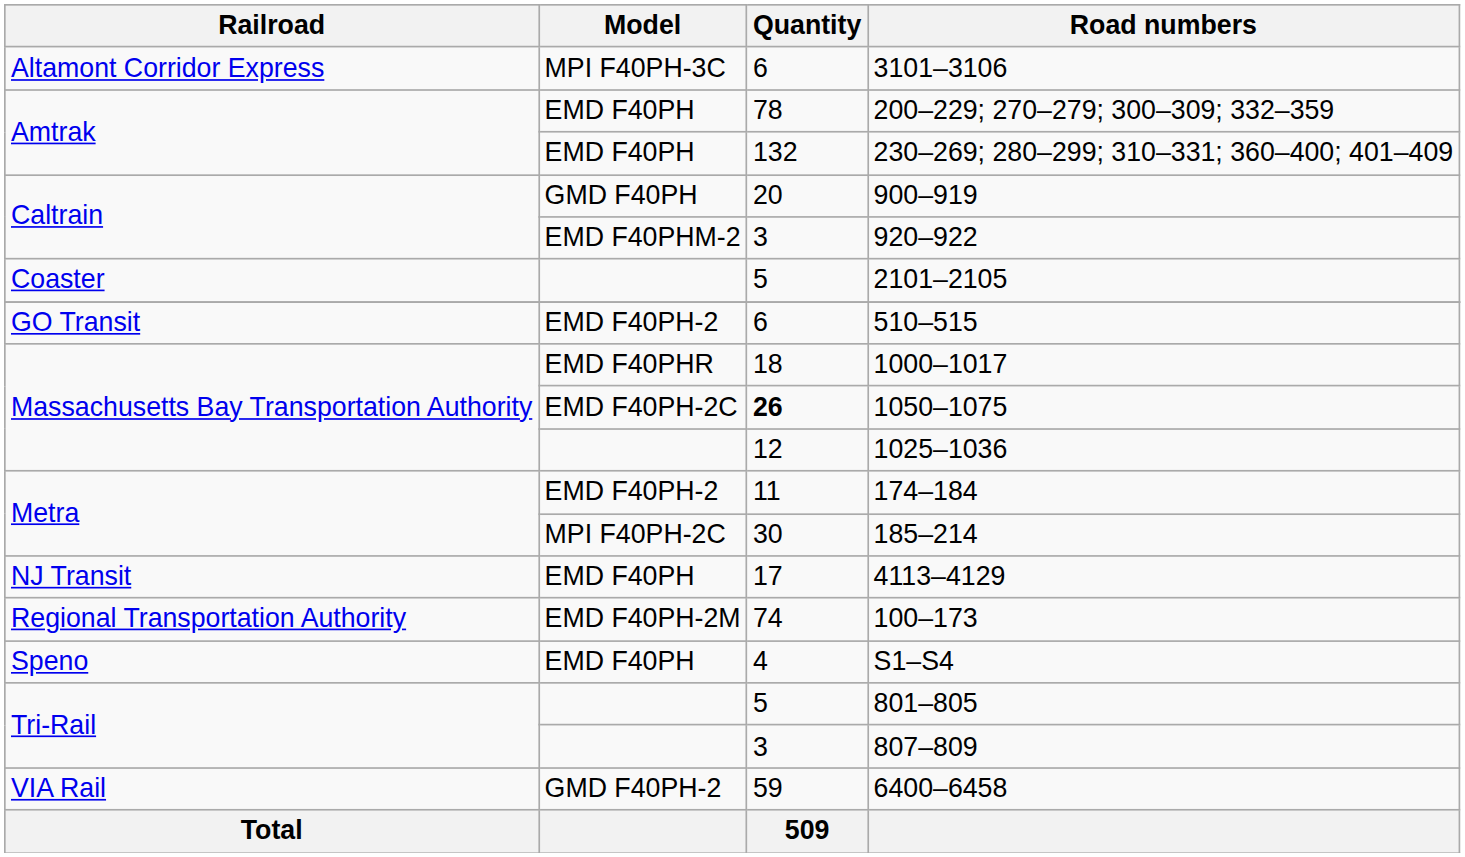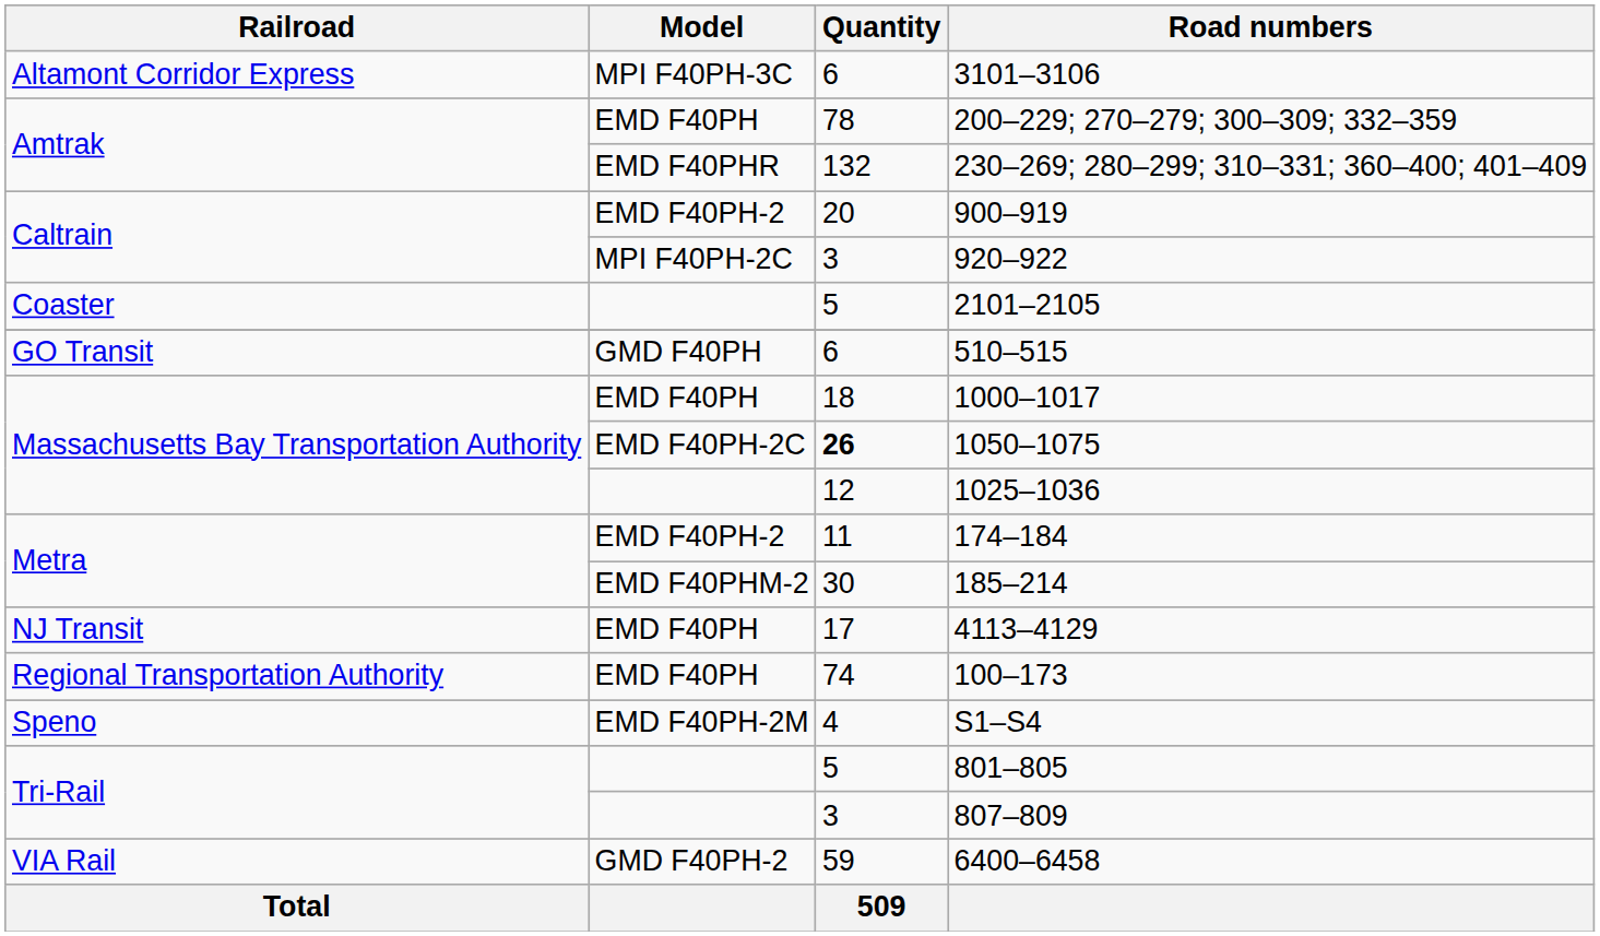230–269; 280–299; 310–331; 360–400; 401–409 | Model: EMD F40PH -> EMD F40PHR
900–919 | Model: GMD F40PH -> EMD F40PH-2
920–922 | Model: EMD F40PHM-2 -> MPI F40PH-2C
510–515 | Model: EMD F40PH-2 -> GMD F40PH
1000–1017 | Model: EMD F40PHR -> EMD F40PH
185–214 | Model: MPI F40PH-2C -> EMD F40PHM-2
100–173 | Model: EMD F40PH-2M -> EMD F40PH
S1–S4 | Model: EMD F40PH -> EMD F40PH-2M
